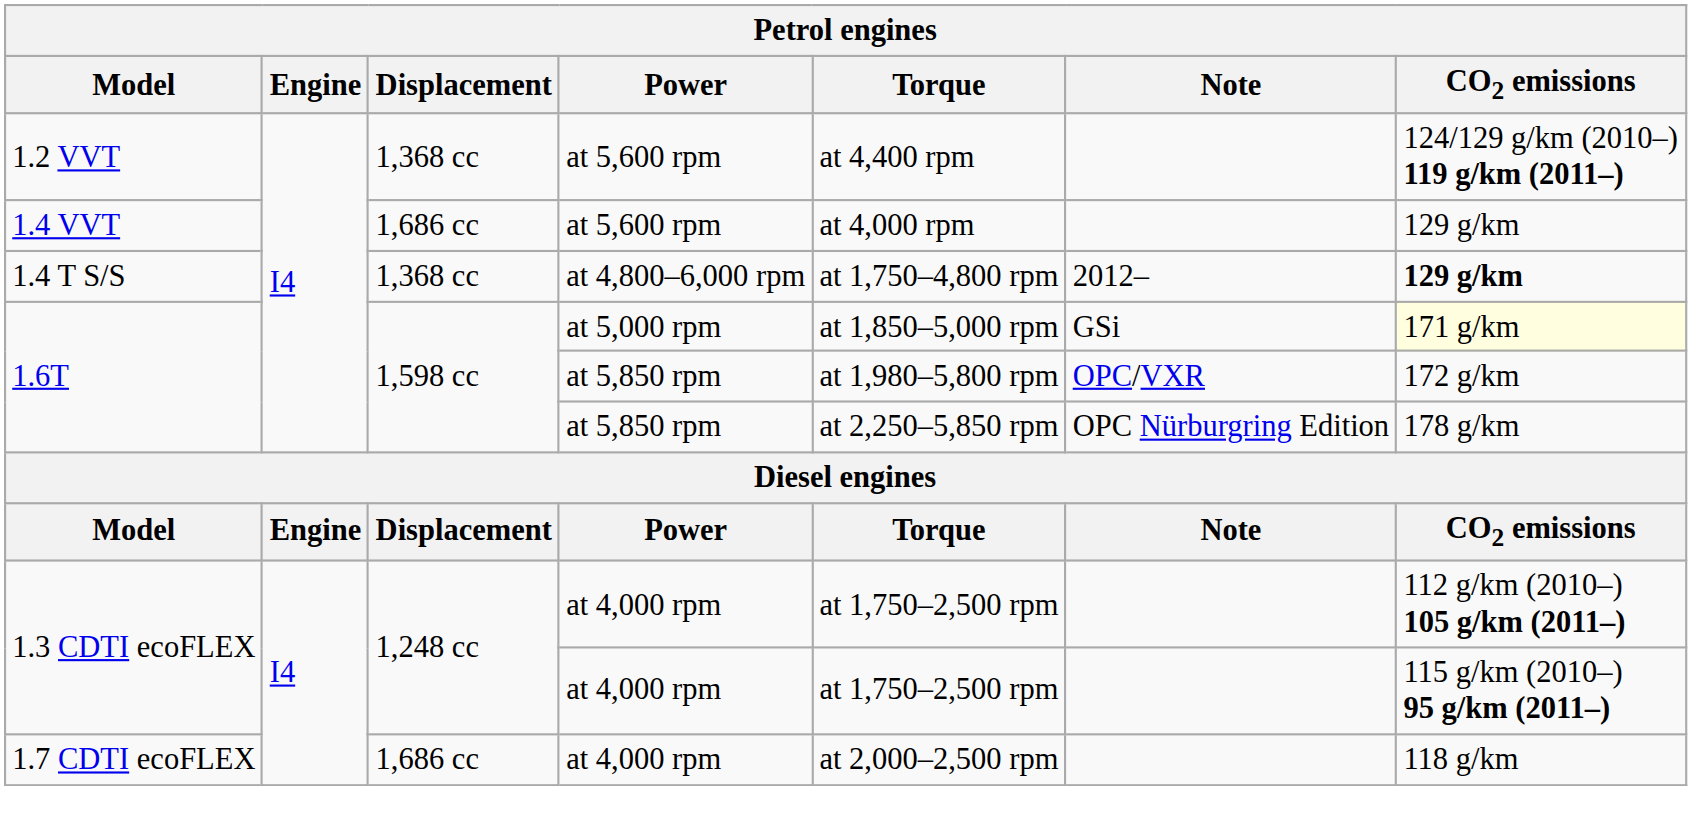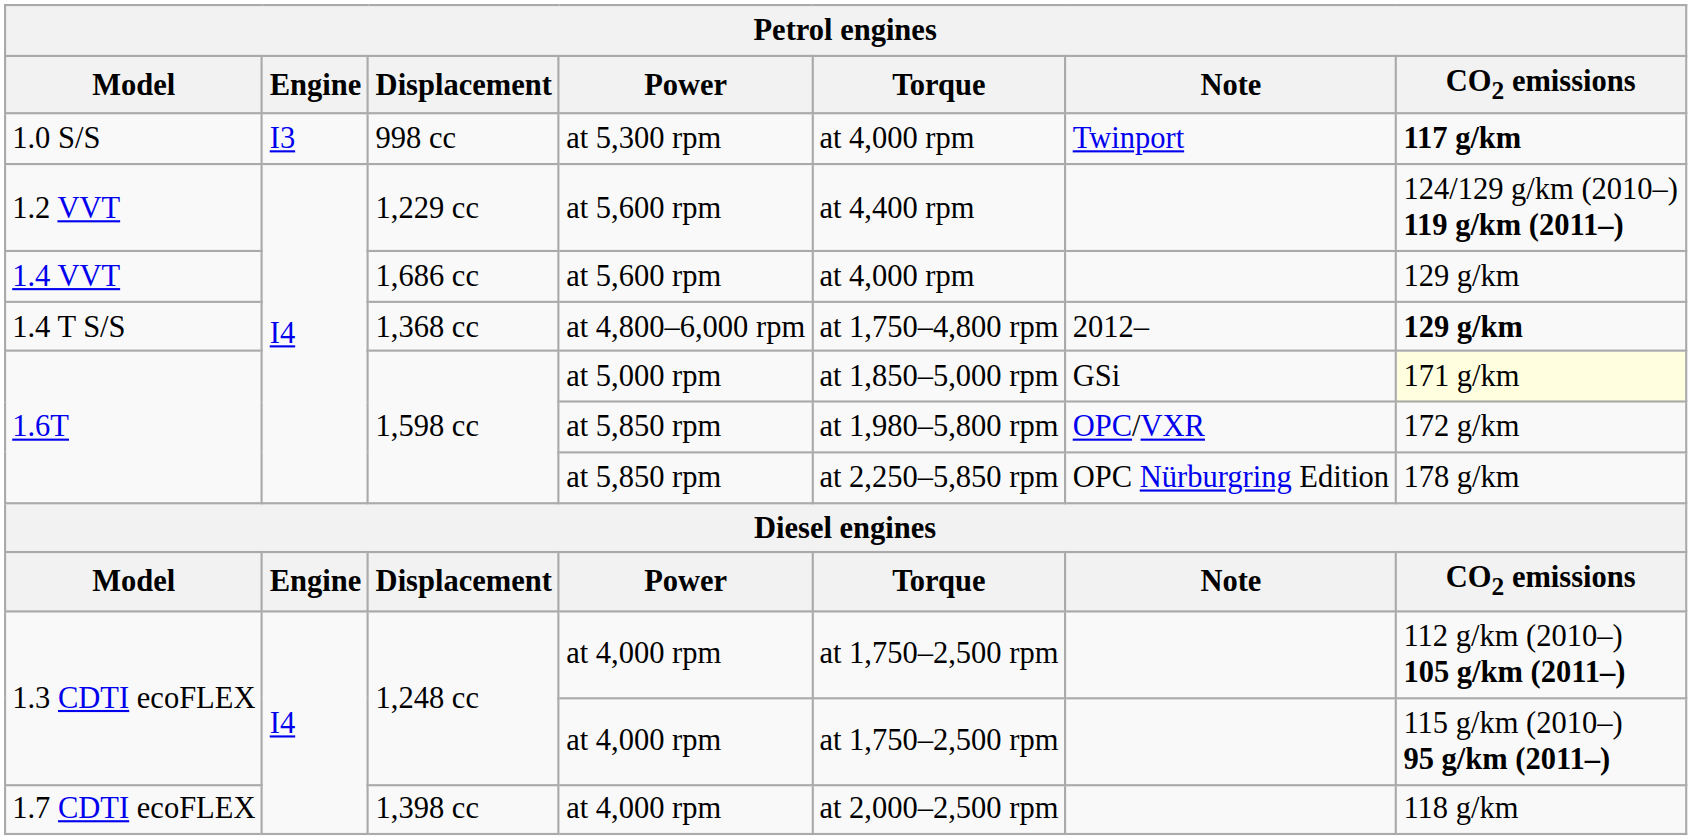+ row: 1.0 S/S | I3 | 998 cc | at 5,300 rpm | at 4,000 rpm | Twinport | 117 g/km
1.2 VVT | Displacement: 1,368 cc -> 1,229 cc
1.7 CDTI ecoFLEX | Displacement: 1,686 cc -> 1,398 cc
